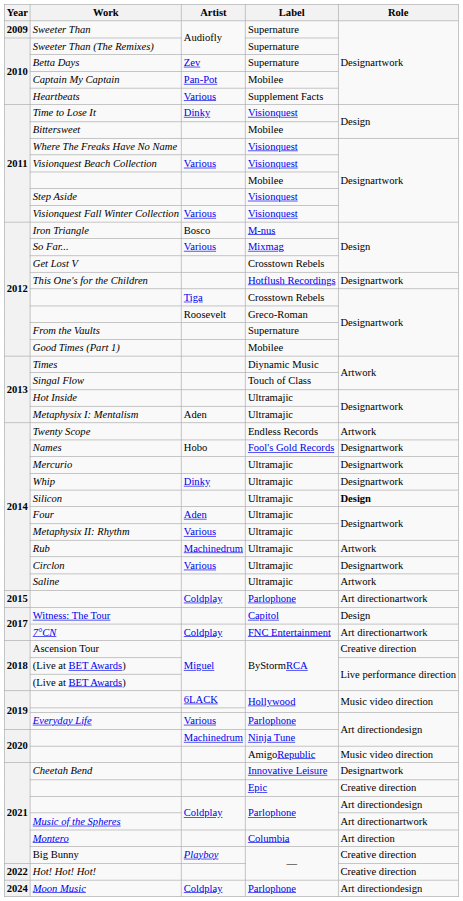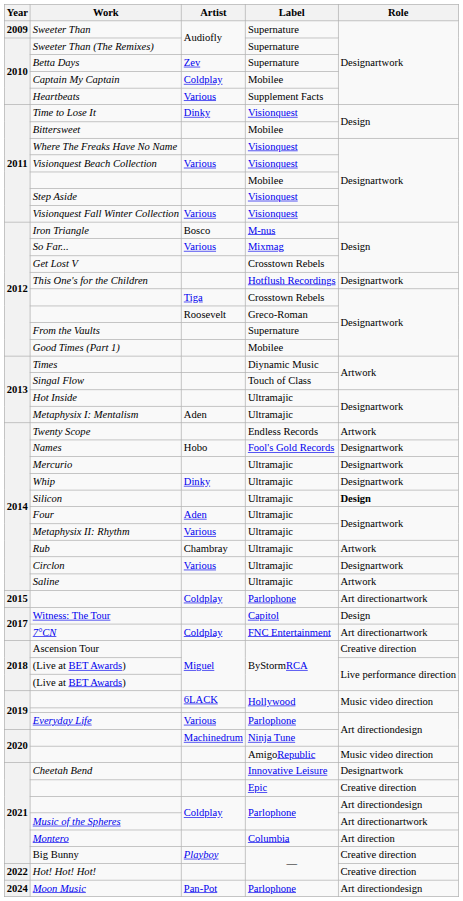Captain My Captain | Artist: Pan-Pot -> Coldplay
Rub | Artist: Machinedrum -> Chambray
Moon Music | Artist: Coldplay -> Pan-Pot
